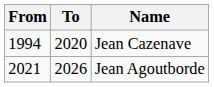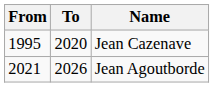Jean Cazenave | From: 1994 -> 1995
